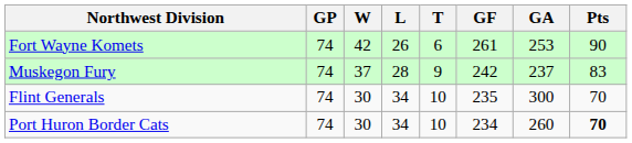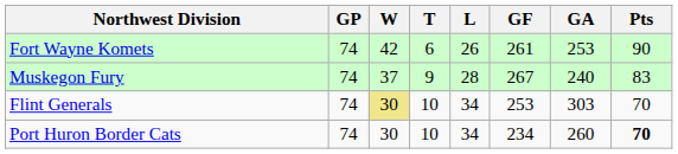columns swapped: L <-> T
Muskegon Fury | GF: 242 -> 267
Muskegon Fury | GA: 237 -> 240
Flint Generals | W: no background -> khaki background
Flint Generals | GF: 235 -> 253
Flint Generals | GA: 300 -> 303
